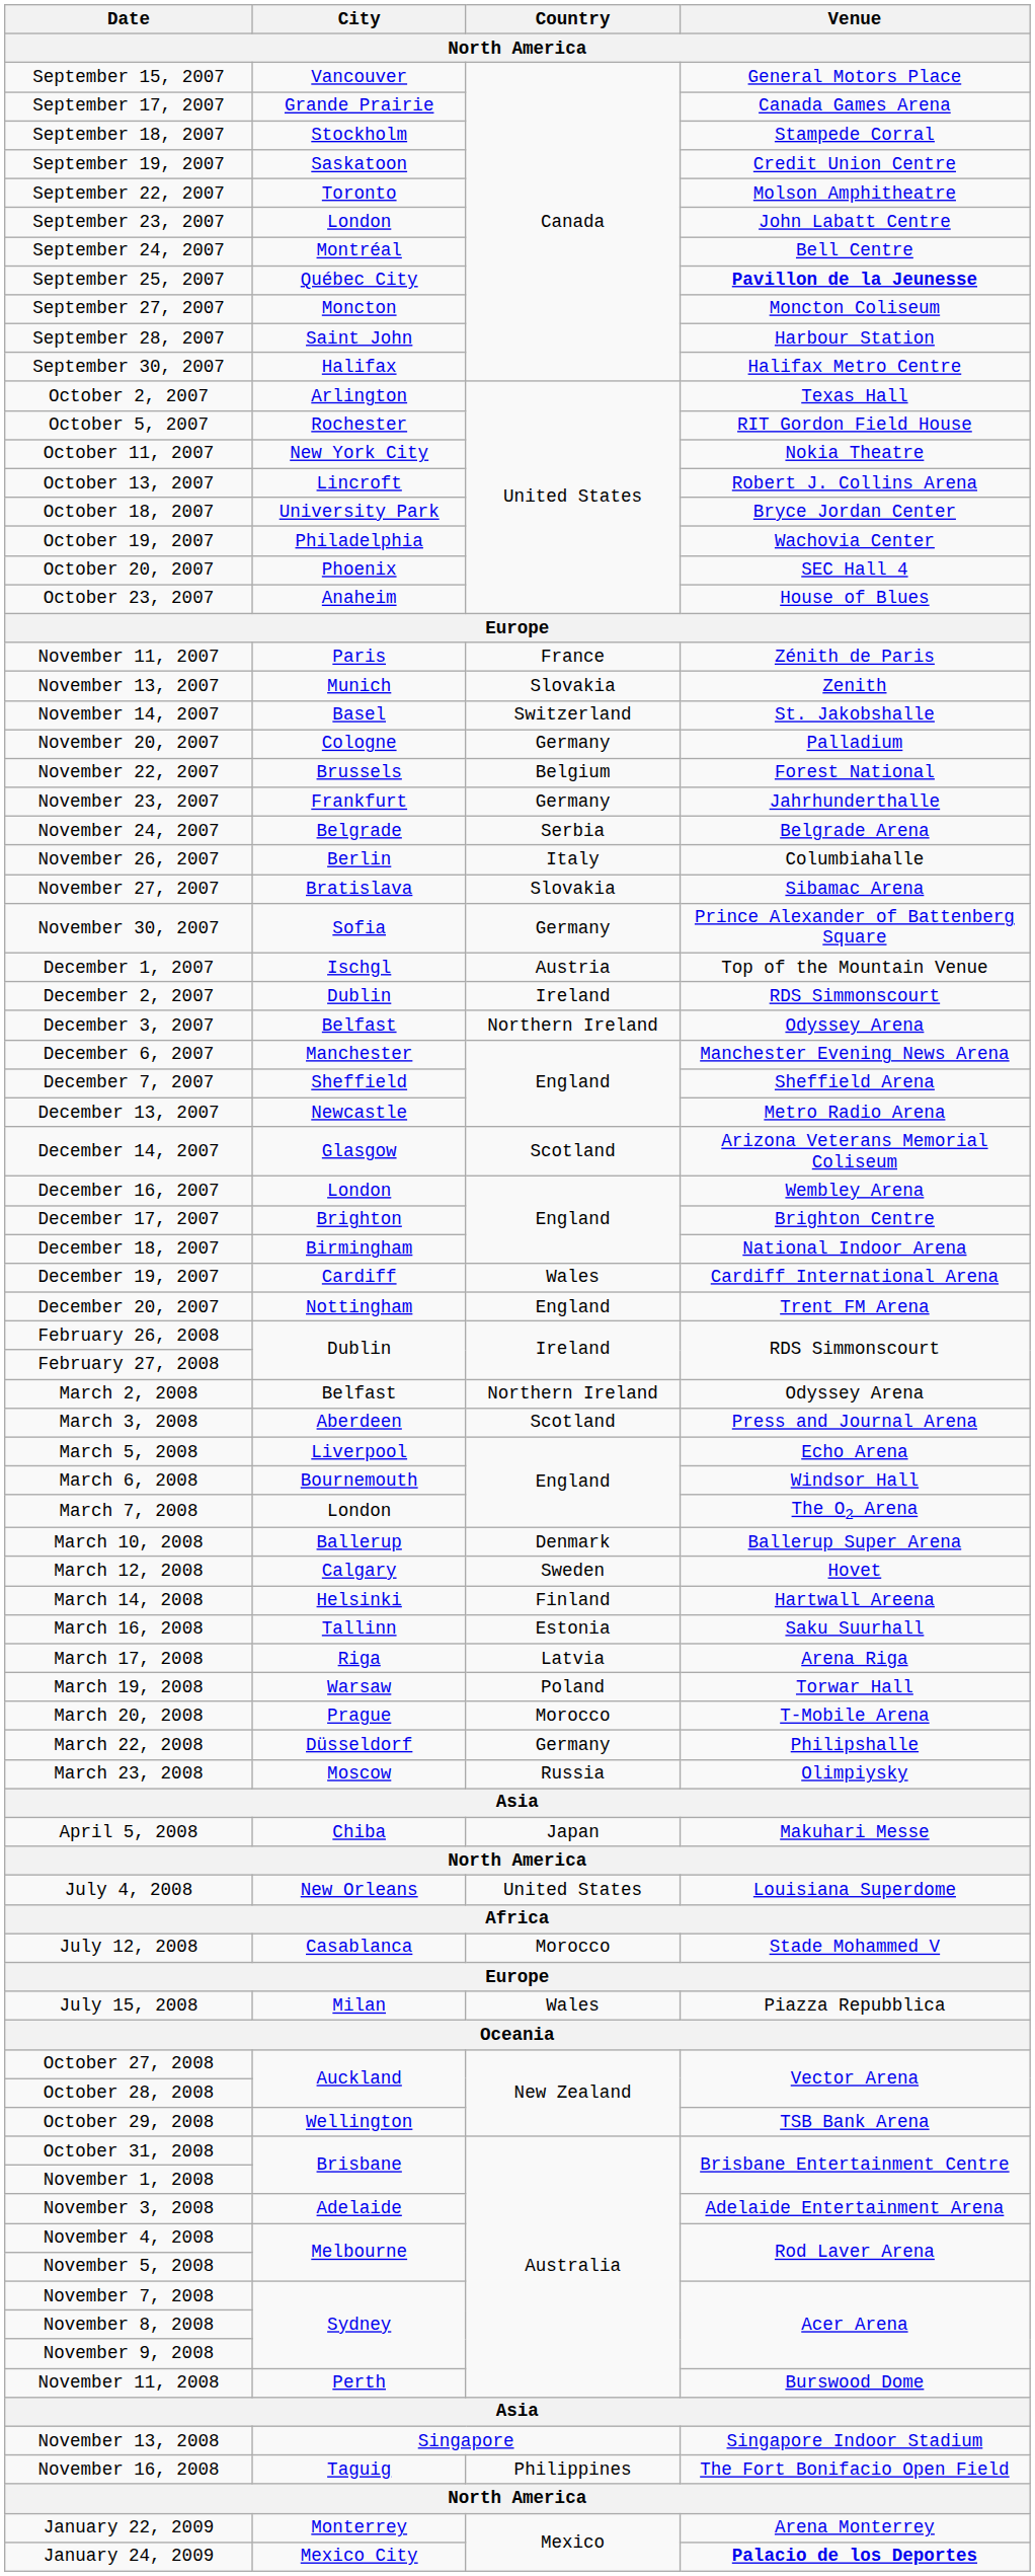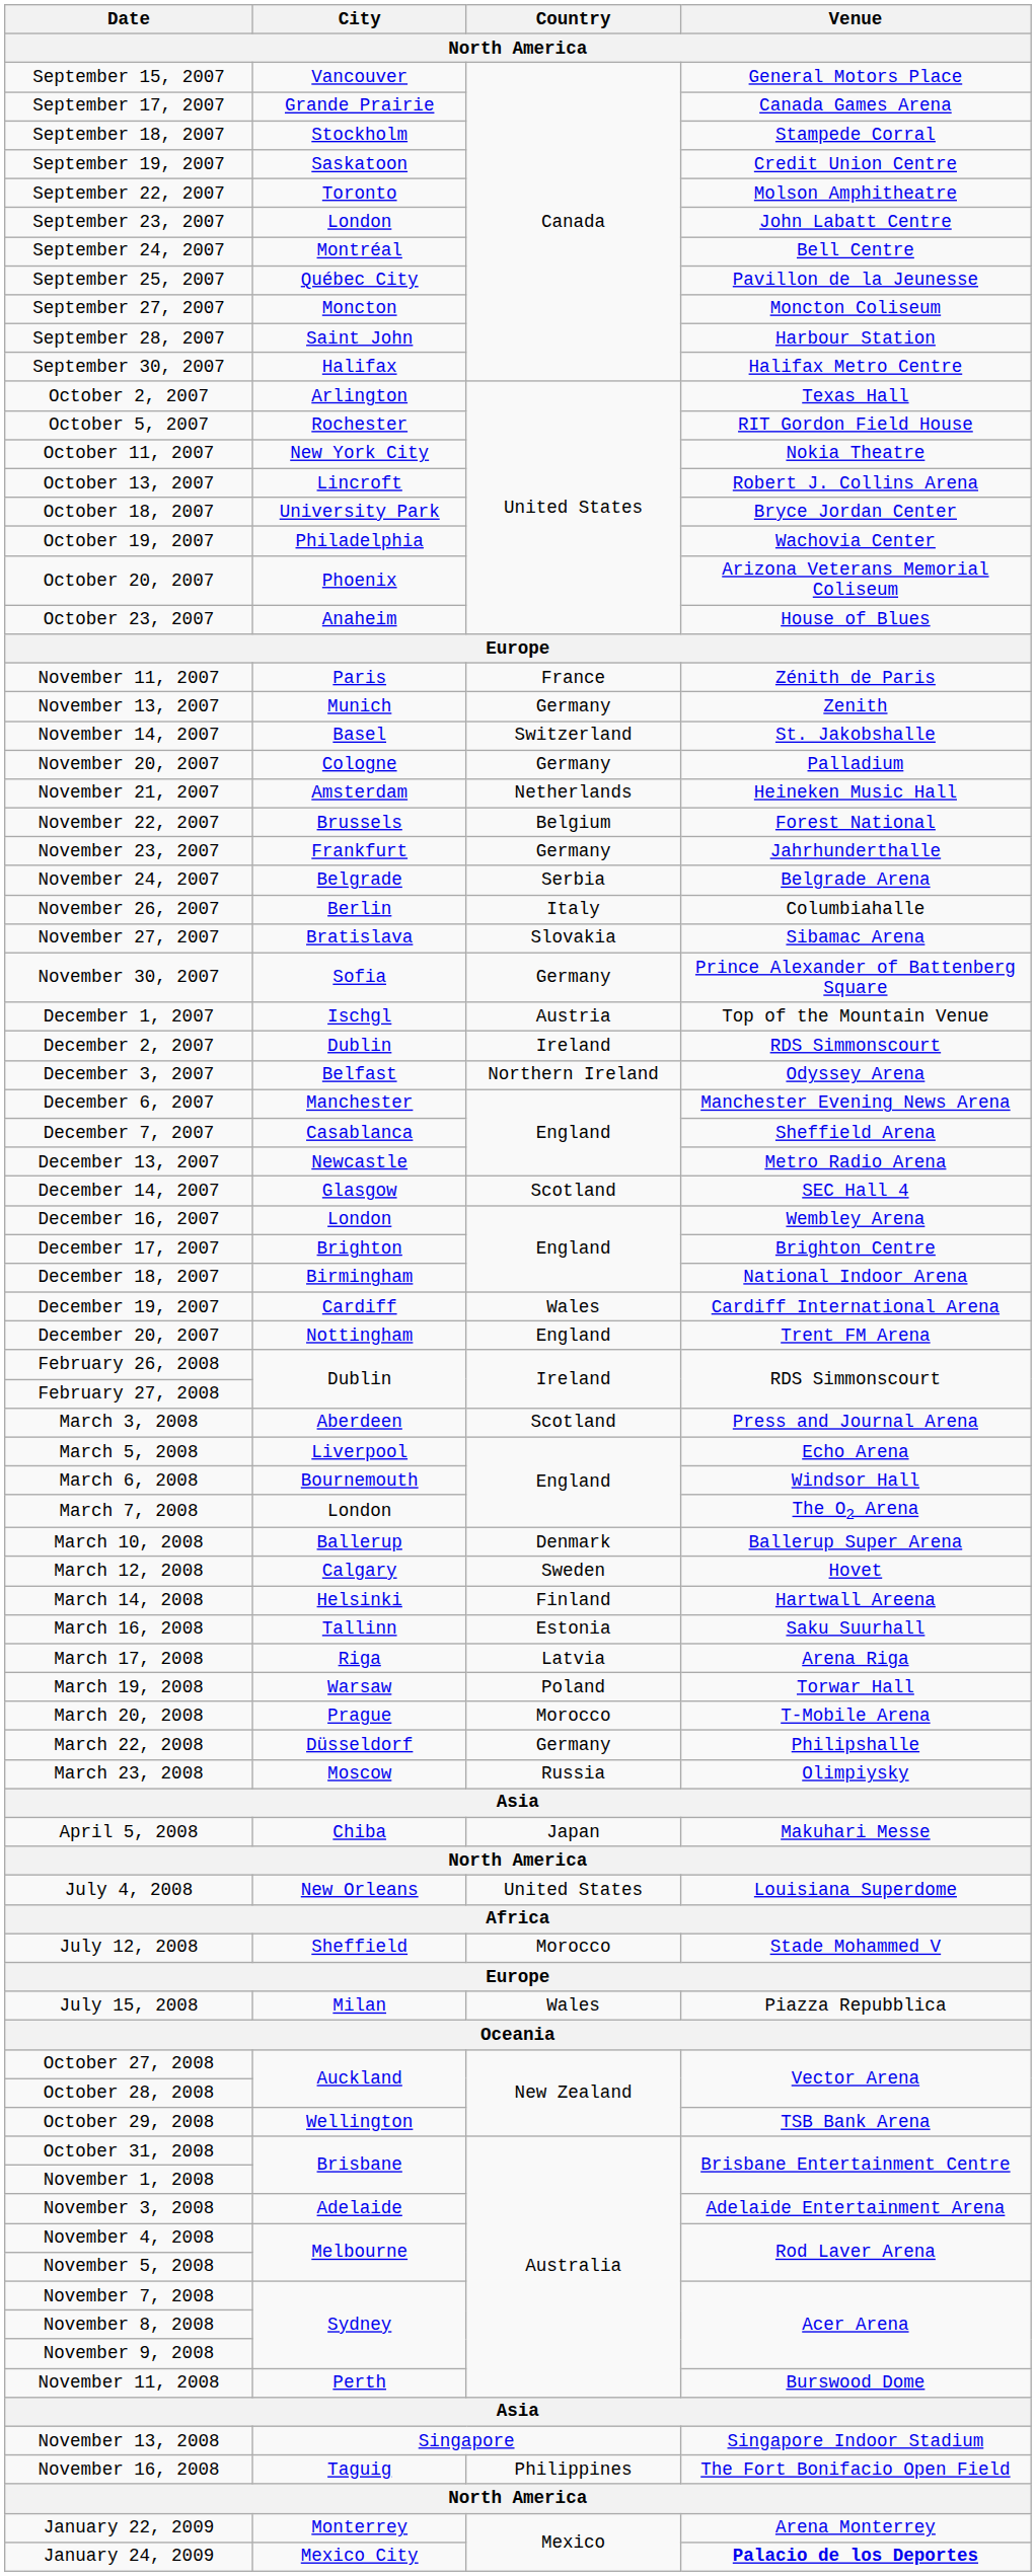September 25, 2007 | Venue: bold -> normal
October 20, 2007 | Venue: SEC Hall 4 -> Arizona Veterans Memorial Coliseum
November 13, 2007 | Country: Slovakia -> Germany
+ row: November 21, 2007 | Amsterdam | Netherlands | Heineken Music Hall
December 7, 2007 | City: Sheffield -> Casablanca
December 14, 2007 | Venue: Arizona Veterans Memorial Coliseum -> SEC Hall 4
- row: March 2, 2008 | Belfast | Northern Ireland | Odyssey Arena
July 12, 2008 | City: Casablanca -> Sheffield
